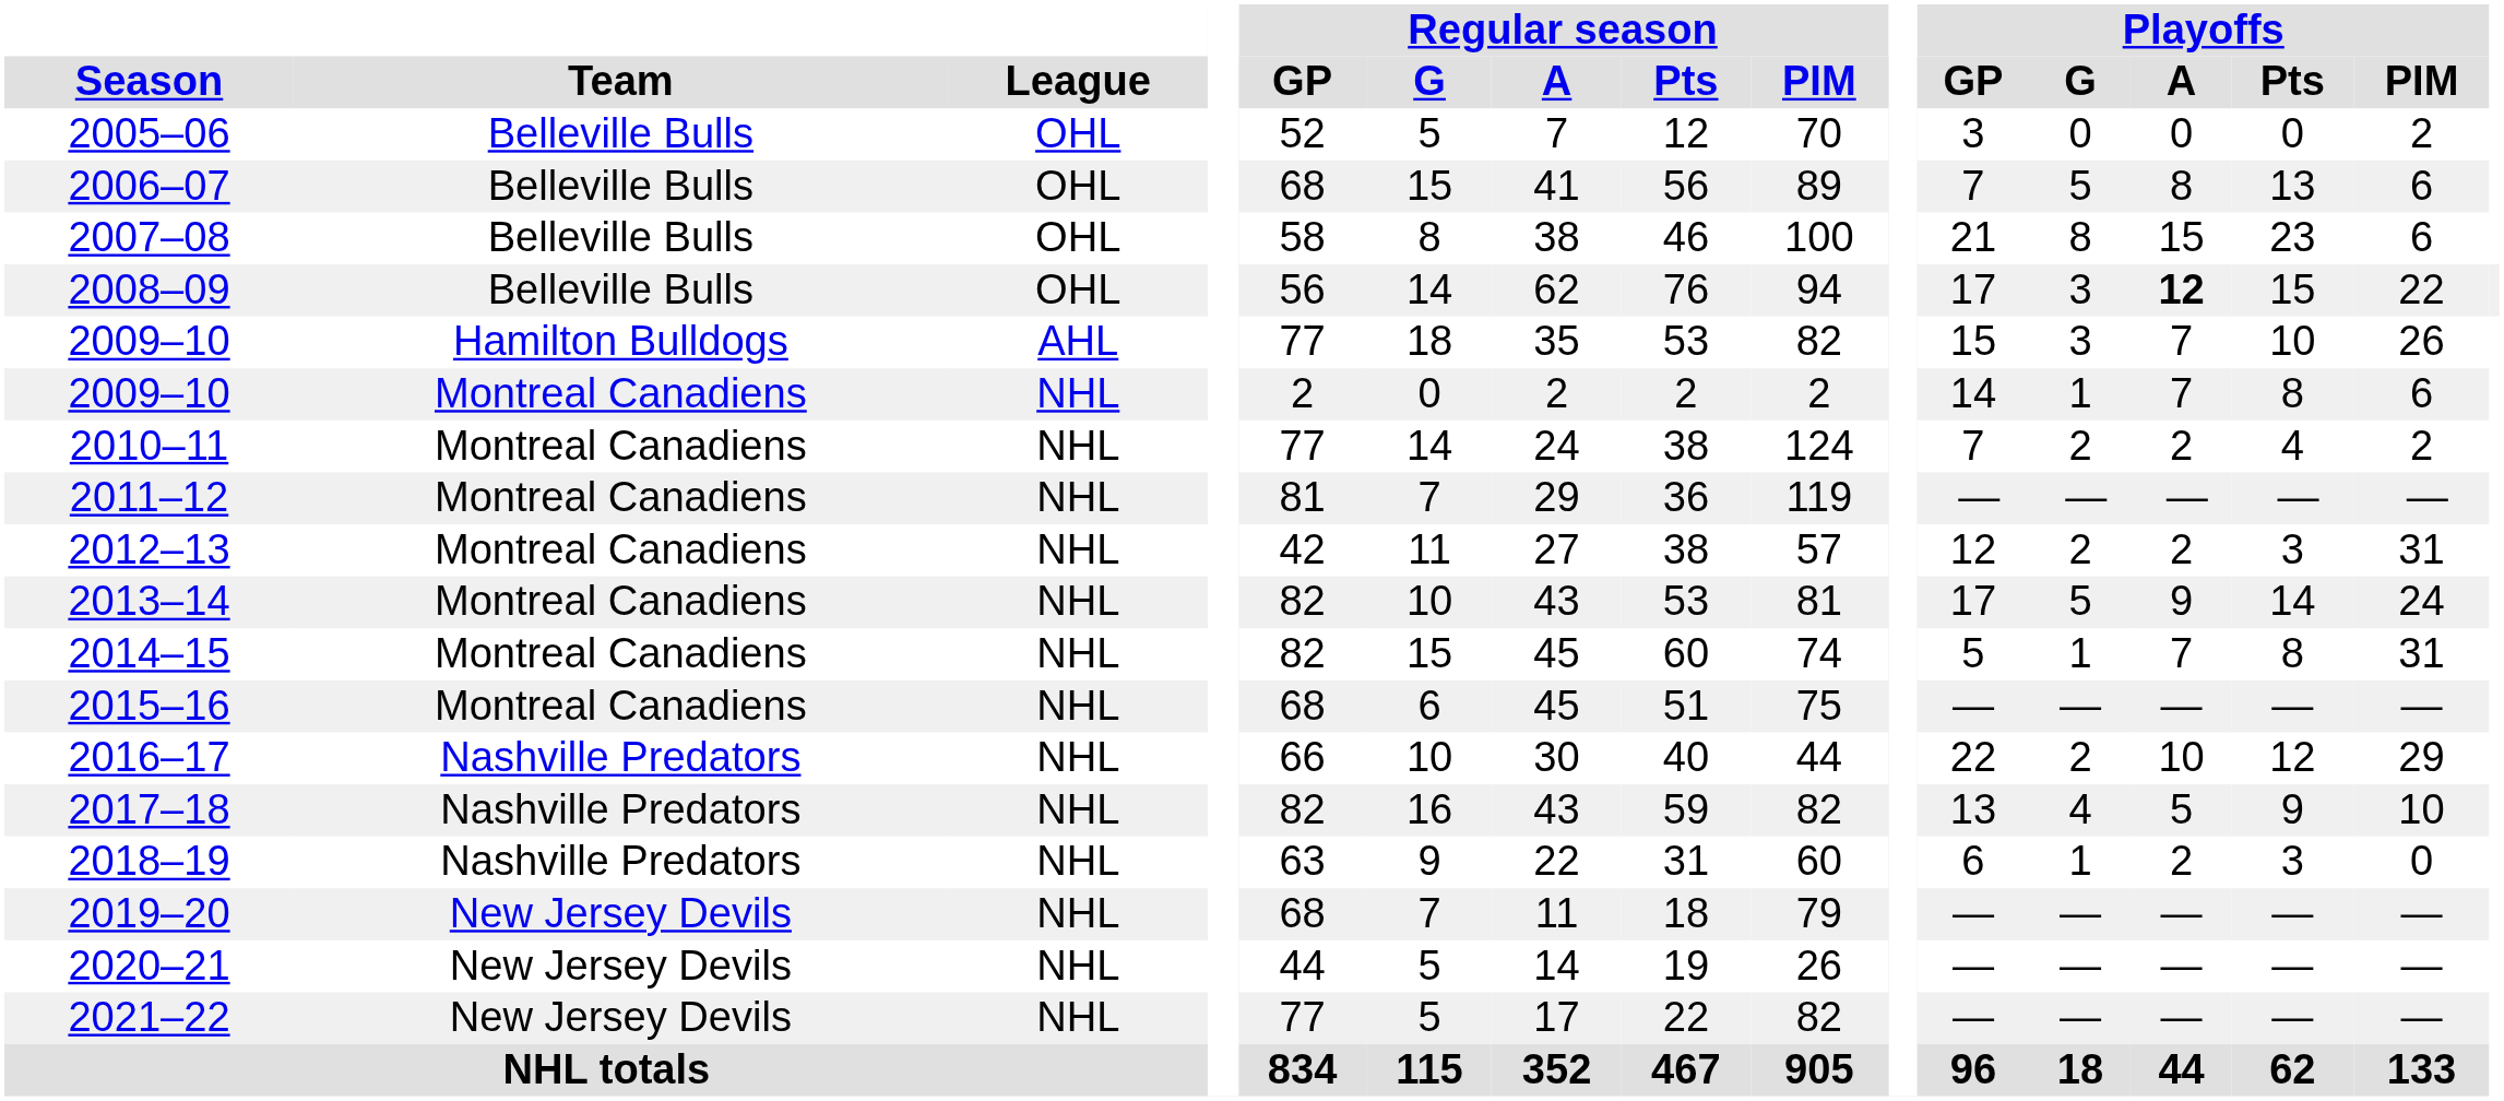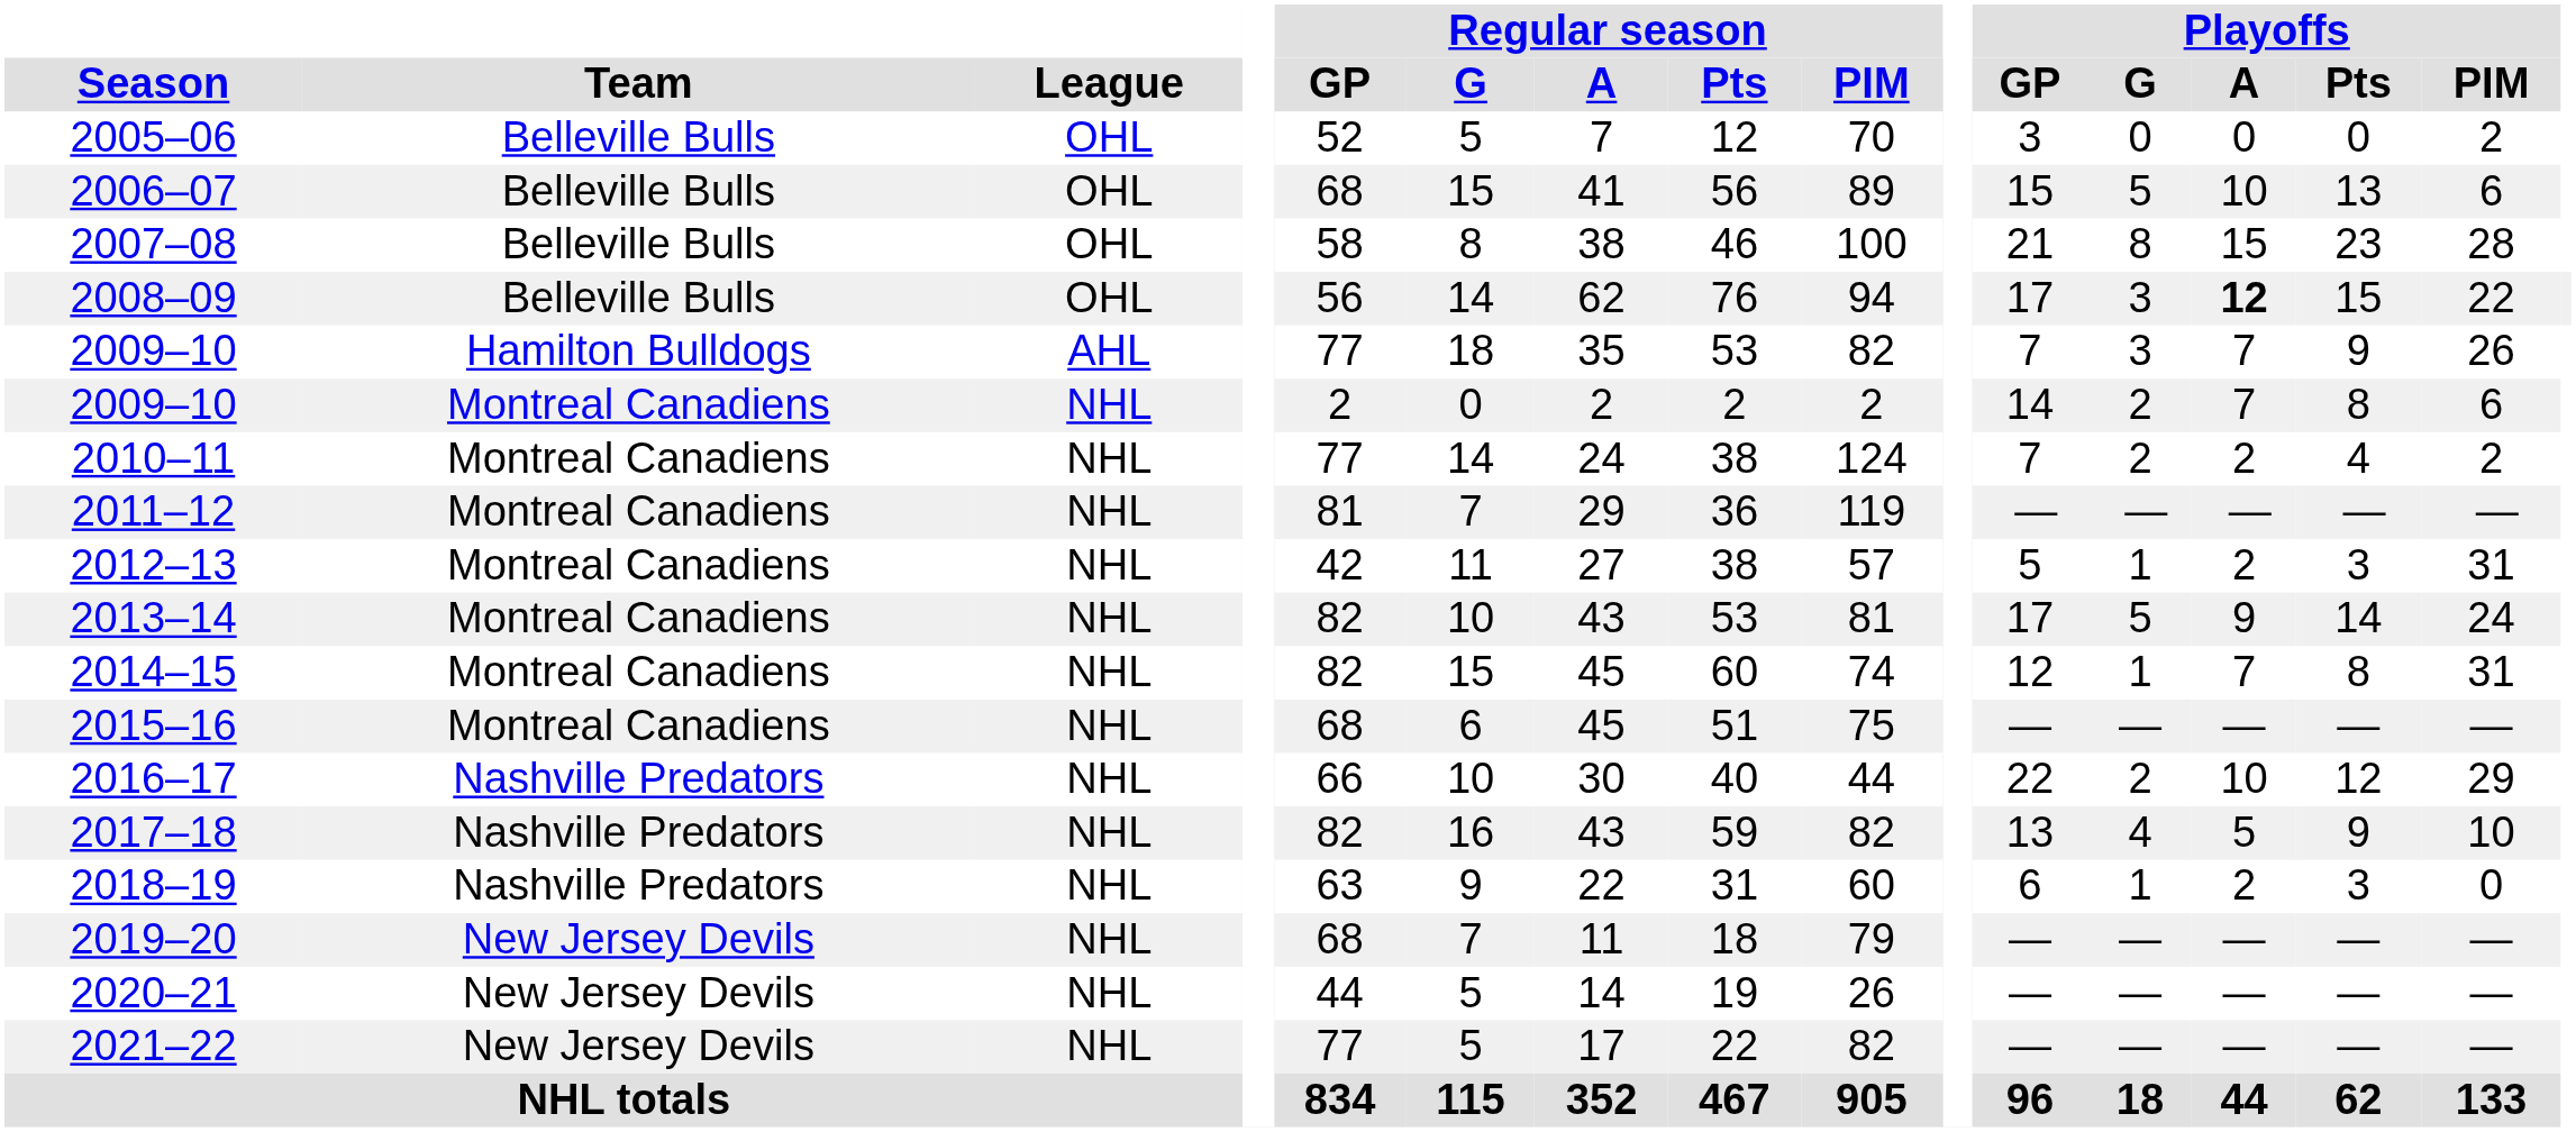2006–07 | Playoffs / GP: 7 -> 15
2006–07 | Playoffs / A: 8 -> 10
2007–08 | Playoffs / PIM: 6 -> 28
2009–10 / Hamilton Bulldogs | Playoffs / GP: 15 -> 7
2009–10 / Hamilton Bulldogs | Playoffs / Pts: 10 -> 9
2009–10 / Montreal Canadiens | Playoffs / G: 1 -> 2
2012–13 | Playoffs / GP: 12 -> 5
2012–13 | Playoffs / G: 2 -> 1
2014–15 | Playoffs / GP: 5 -> 12
